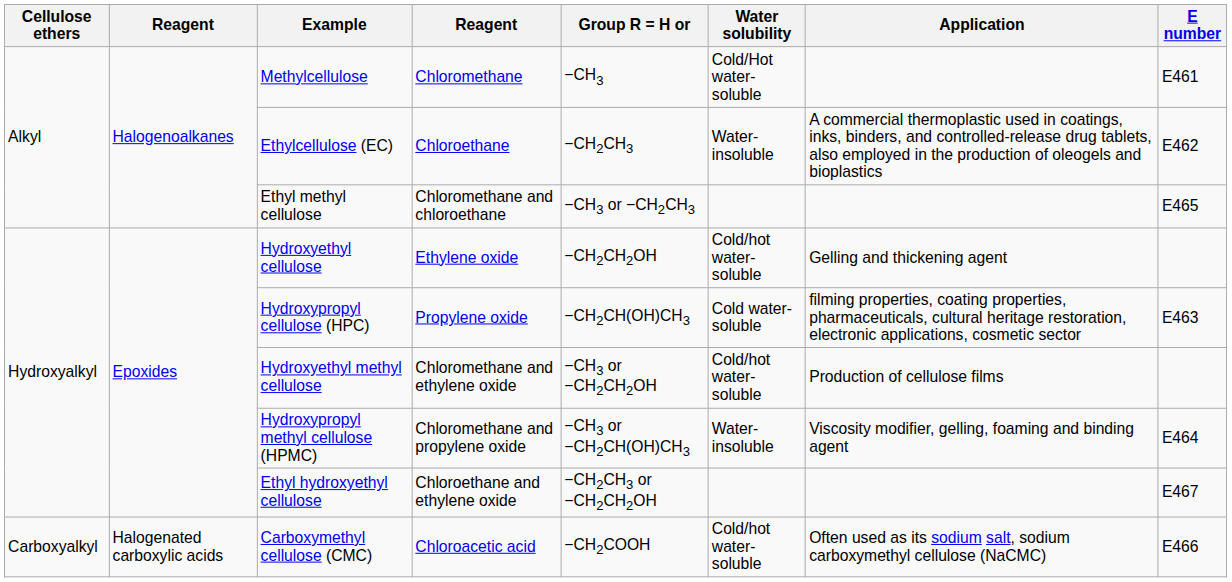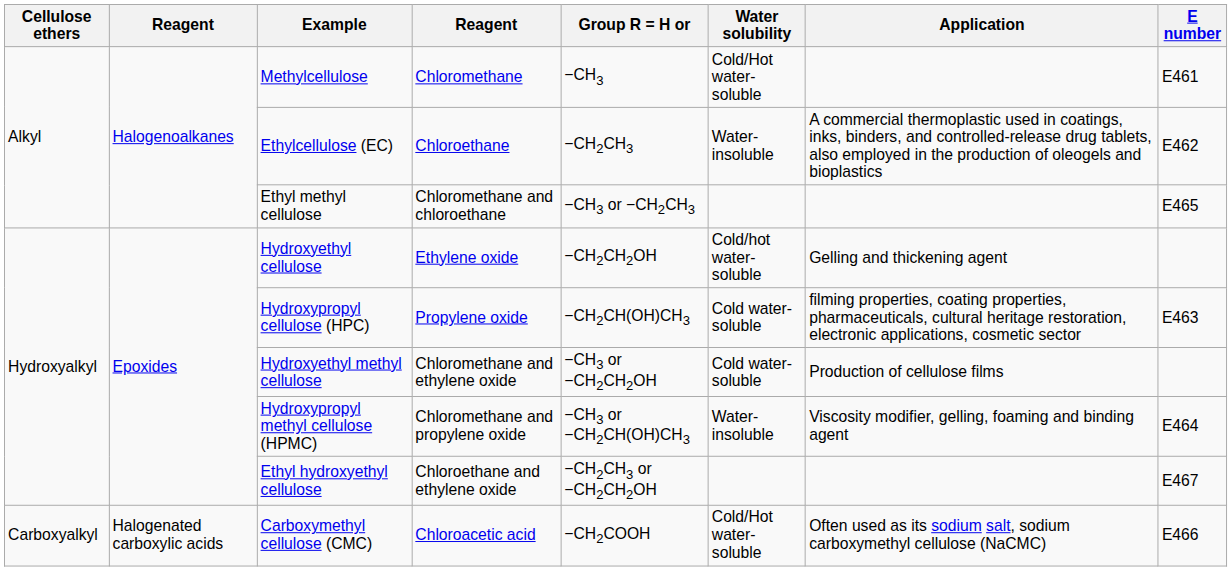Hydroxyethyl methyl cellulose | Water solubility: Cold/hot water-soluble -> Cold water-soluble
Carboxymethyl cellulose (CMC) | Water solubility: Cold/hot water-soluble -> Cold/Hot water-soluble
